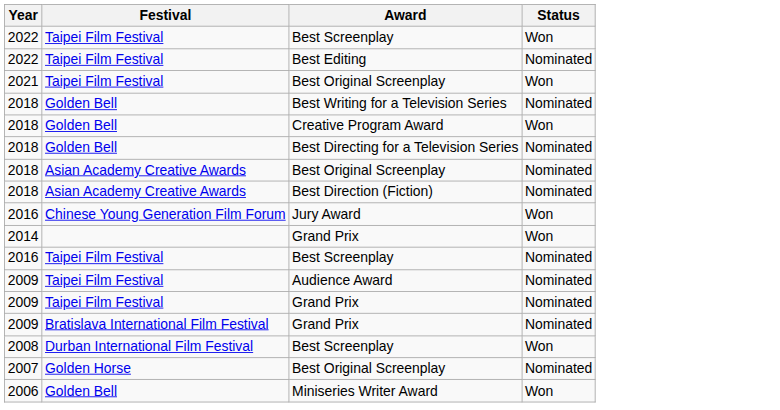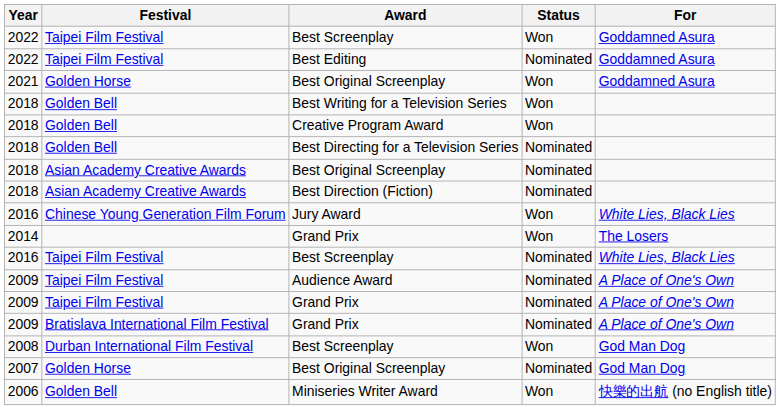+ column: For | Goddamned Asura | Goddamned Asura | Goddamned Asura | White Lies, Black Lies | The Losers | White Lies, Black Lies | A Place of One's Own | A Place of One's Own | A Place of One's Own | God Man Dog | God Man Dog | 快樂的出航 (no English title)
2021 / Best Original Screenplay | Festival: Taipei Film Festival -> Golden Horse
Best Writing for a Television Series | Status: Nominated -> Won
